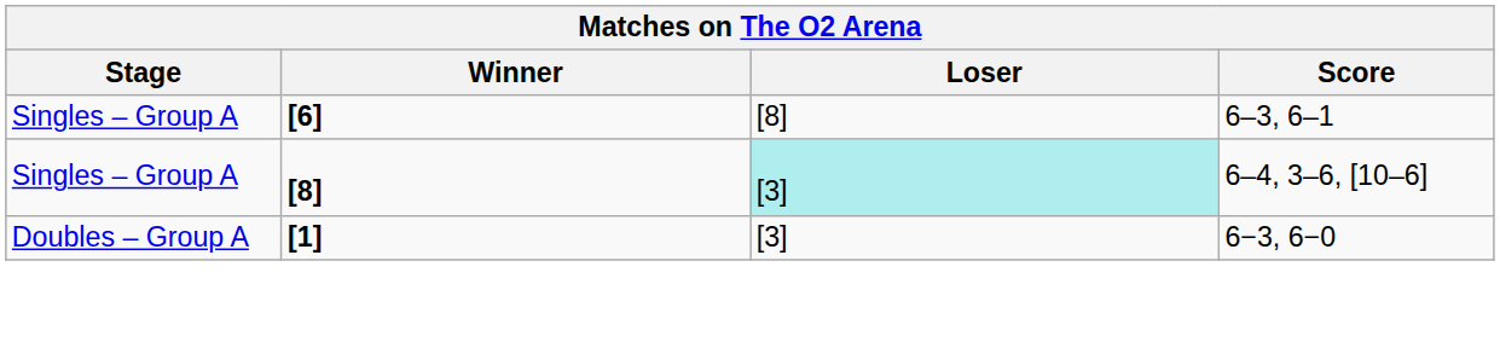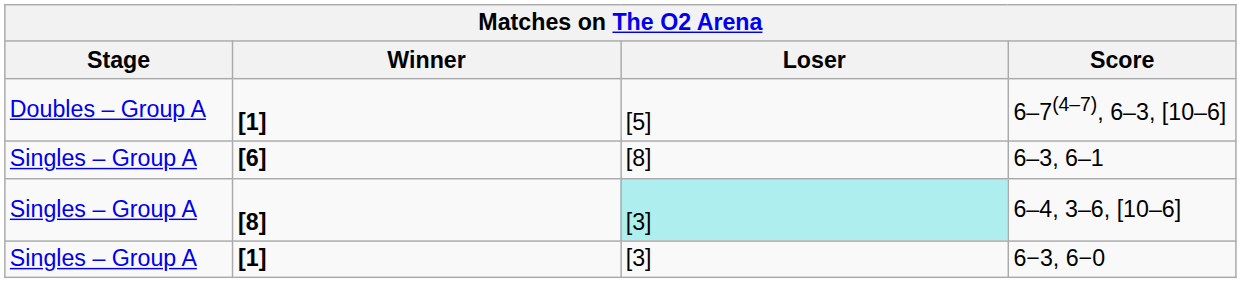+ row: Doubles – Group A | [1] | [5] | 6–7(4–7), 6–3, [10–6]
6−3, 6−0 | Stage: Doubles – Group A -> Singles – Group A
